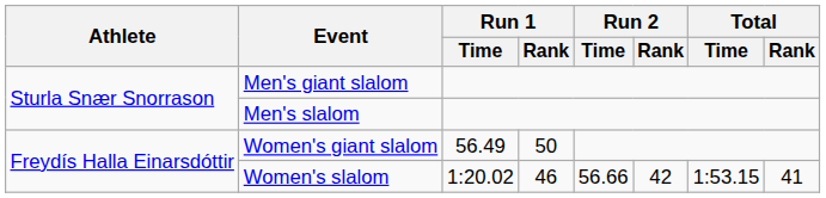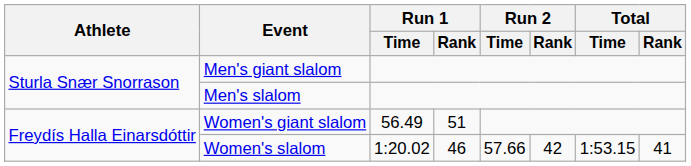Women's giant slalom | Run 1 / Rank: 50 -> 51
Women's slalom | Run 2 / Time: 56.66 -> 57.66
